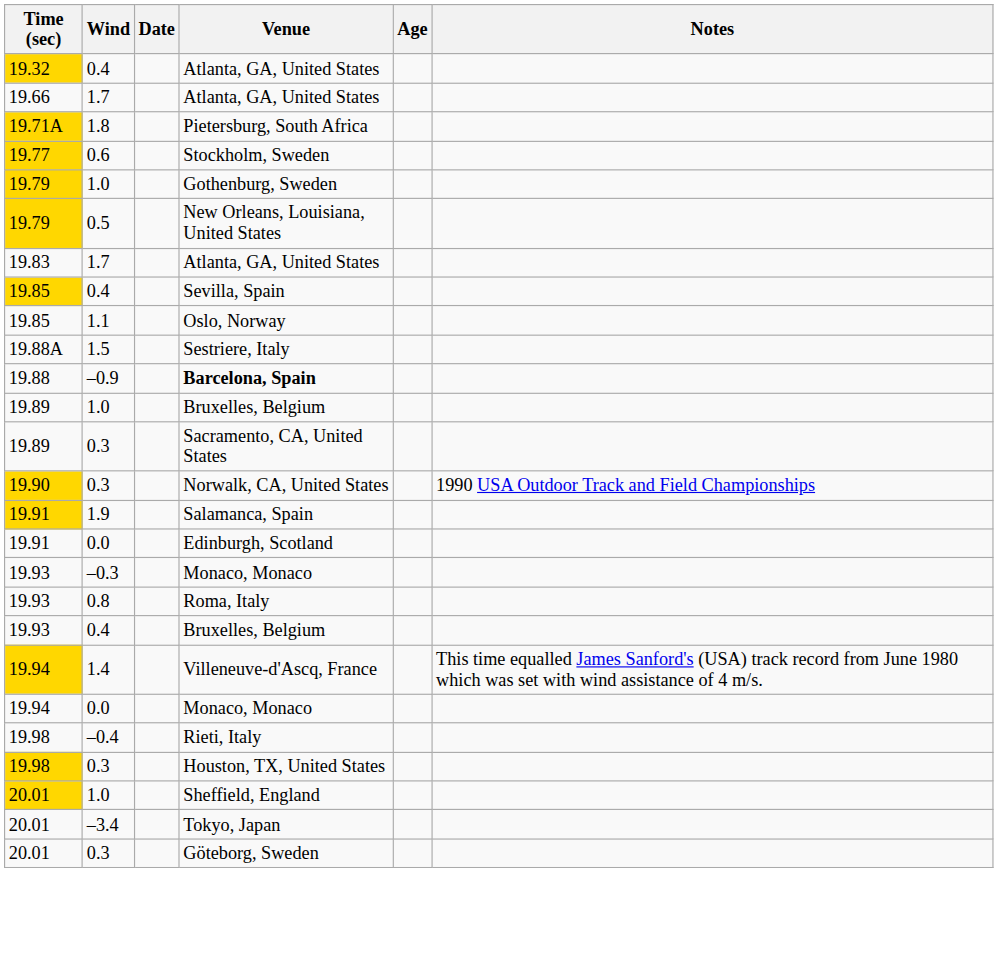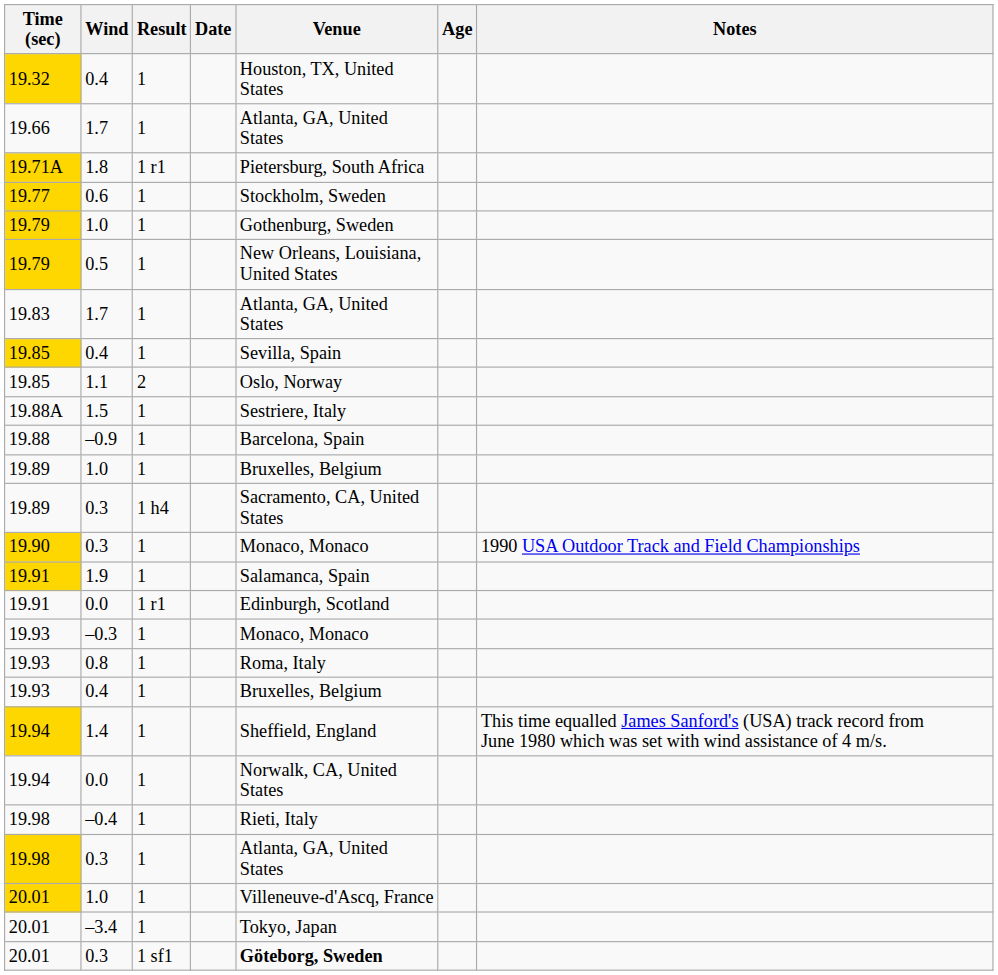+ column: Result | 1 | 1 | 1 r1 | 1 | 1 | 1 | 1 | 1 | 2 | 1 | 1 | 1 | 1 h4 | 1 | 1 | 1 r1 | 1 | 1 | 1 | 1 | 1 | 1 | 1 | 1 | 1 | 1 sf1
19.32 / 0.4 | Venue: Atlanta, GA, United States -> Houston, TX, United States
–0.9 | Venue: bold -> normal
19.90 / 0.3 | Venue: Norwalk, CA, United States -> Monaco, Monaco
1.4 | Venue: Villeneuve-d'Ascq, France -> Sheffield, England
19.94 / 0.0 | Venue: Monaco, Monaco -> Norwalk, CA, United States
19.98 / 0.3 | Venue: Houston, TX, United States -> Atlanta, GA, United States
20.01 / 1.0 | Venue: Sheffield, England -> Villeneuve-d'Ascq, France
20.01 / 0.3 | Venue: normal -> bold
